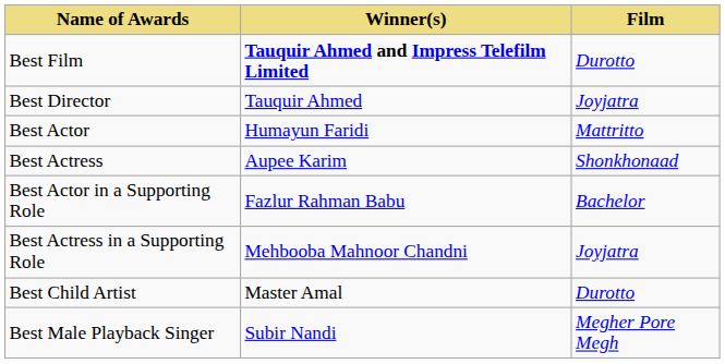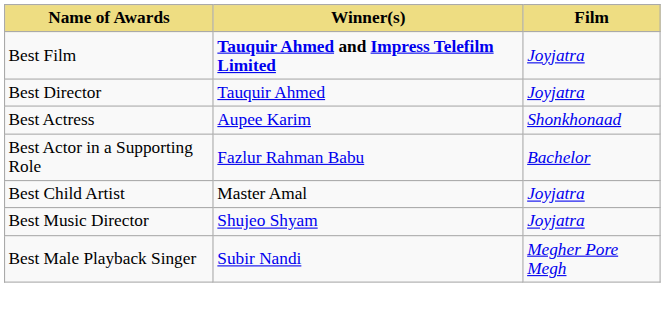Best Film | Film: Durotto -> Joyjatra
- row: Best Actor | Humayun Faridi | Mattritto
- row: Best Actress in a Supporting Role | Mehbooba Mahnoor Chandni | Joyjatra
Best Child Artist | Film: Durotto -> Joyjatra
+ row: Best Music Director | Shujeo Shyam | Joyjatra
